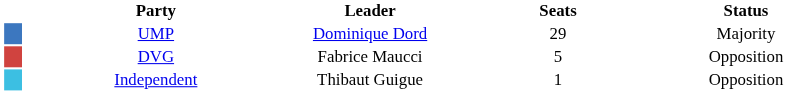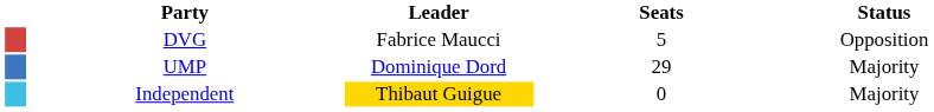rows swapped: UMP <-> DVG
Independent | Leader: no background -> gold background
Independent | Seats: 1 -> 0
Independent | Status: Opposition -> Majority
